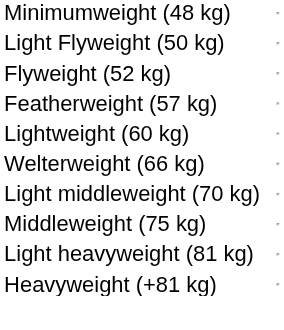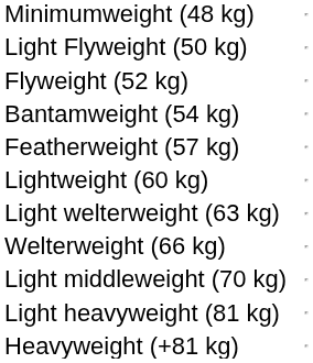+ row: Bantamweight (54 kg)
+ row: Light welterweight (63 kg)
- row: Middleweight (75 kg)
